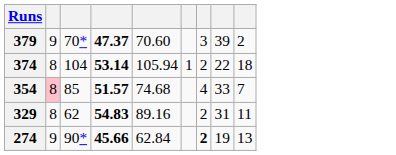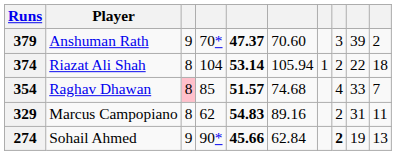+ column: Player | Anshuman Rath | Riazat Ali Shah | Raghav Dhawan | Marcus Campopiano | Sohail Ahmed
